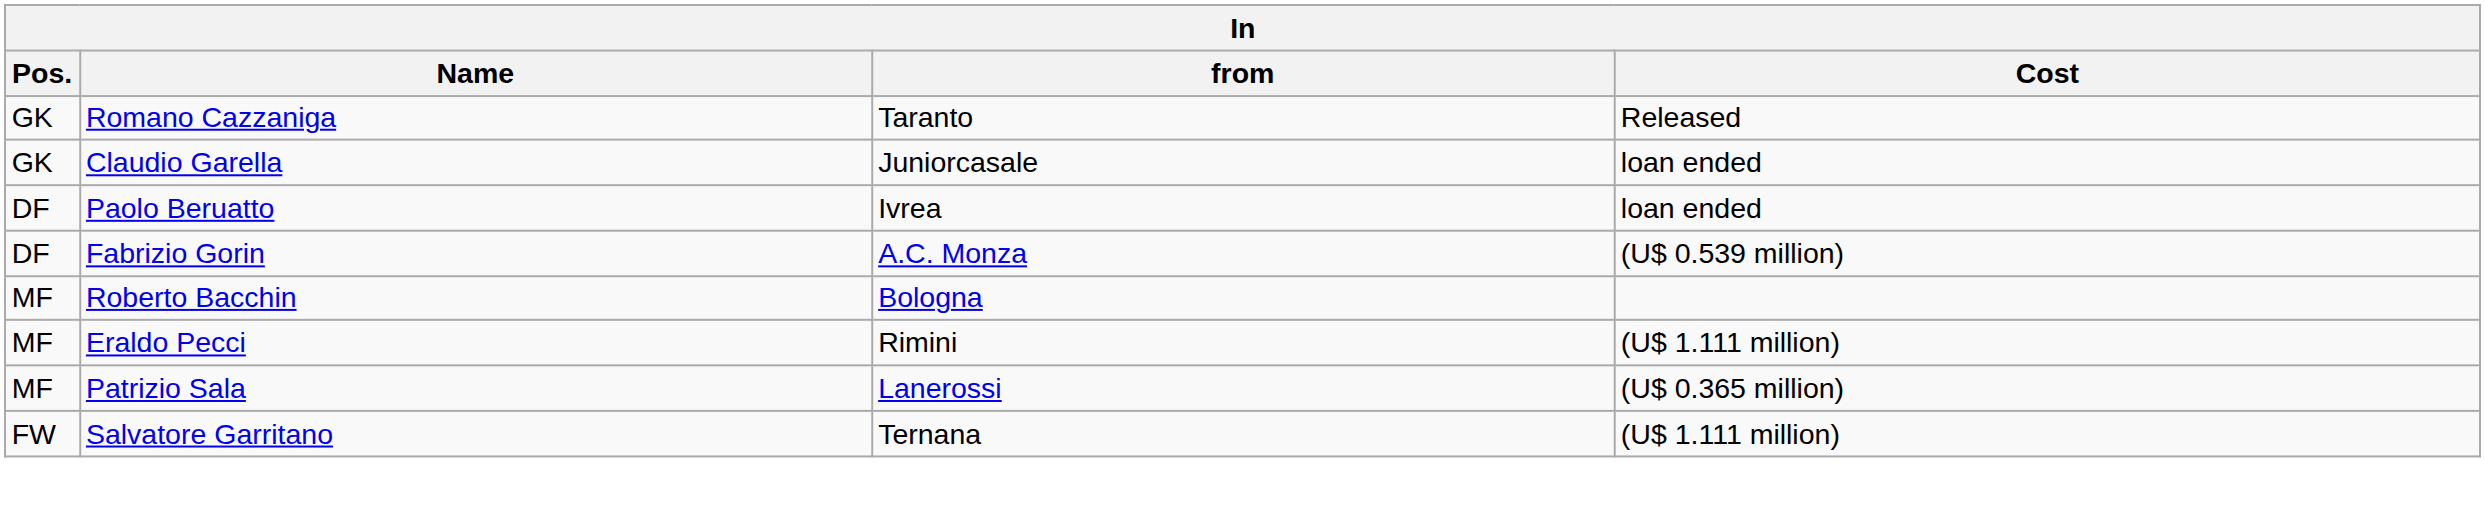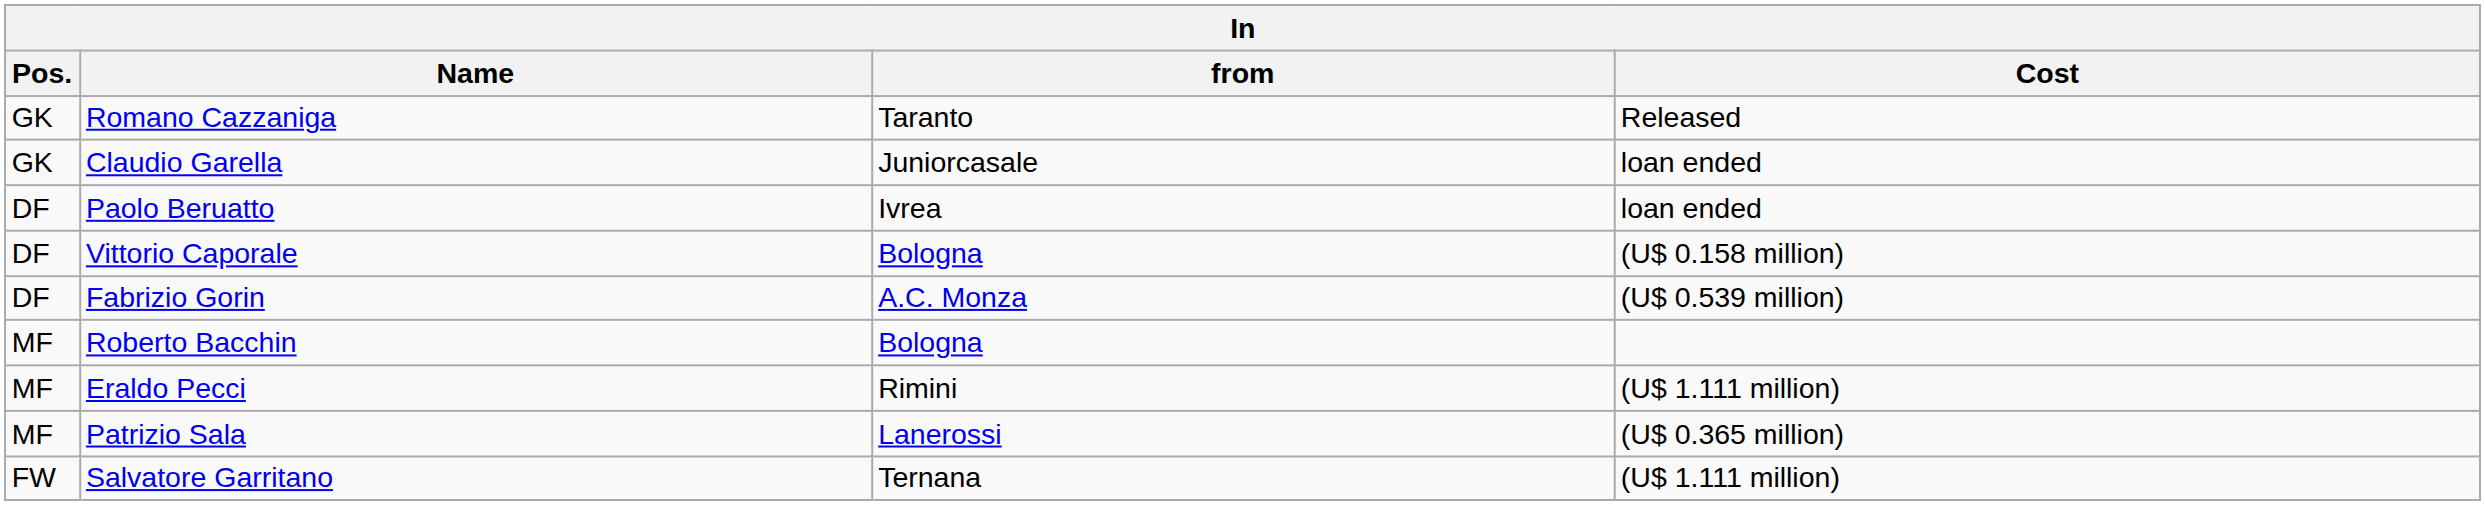+ row: DF | Vittorio Caporale | Bologna | (U$ 0.158 million)
